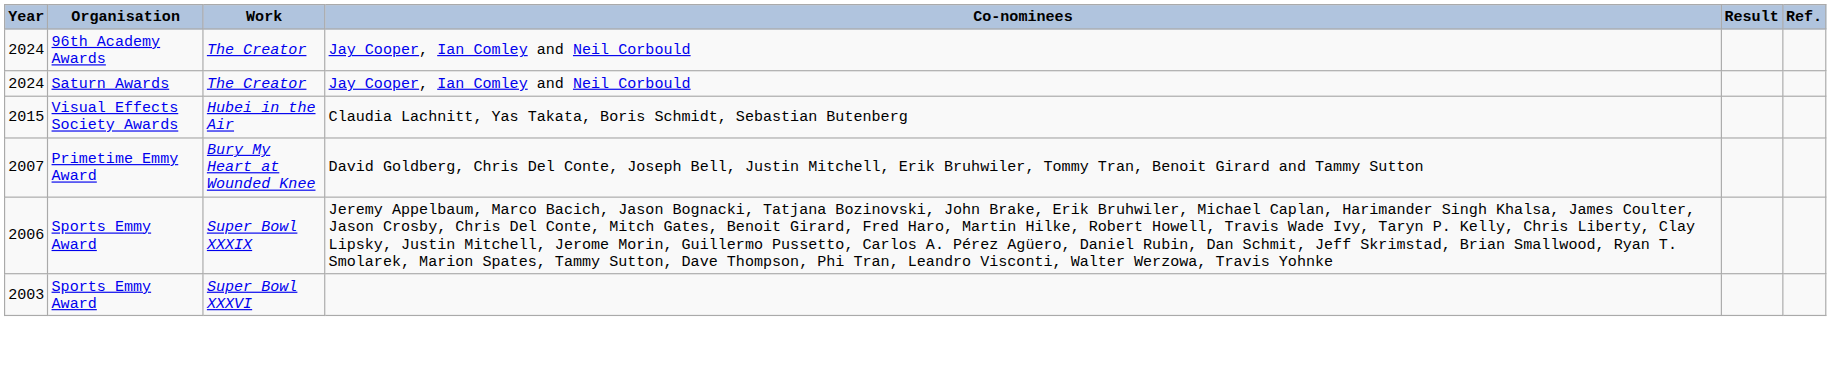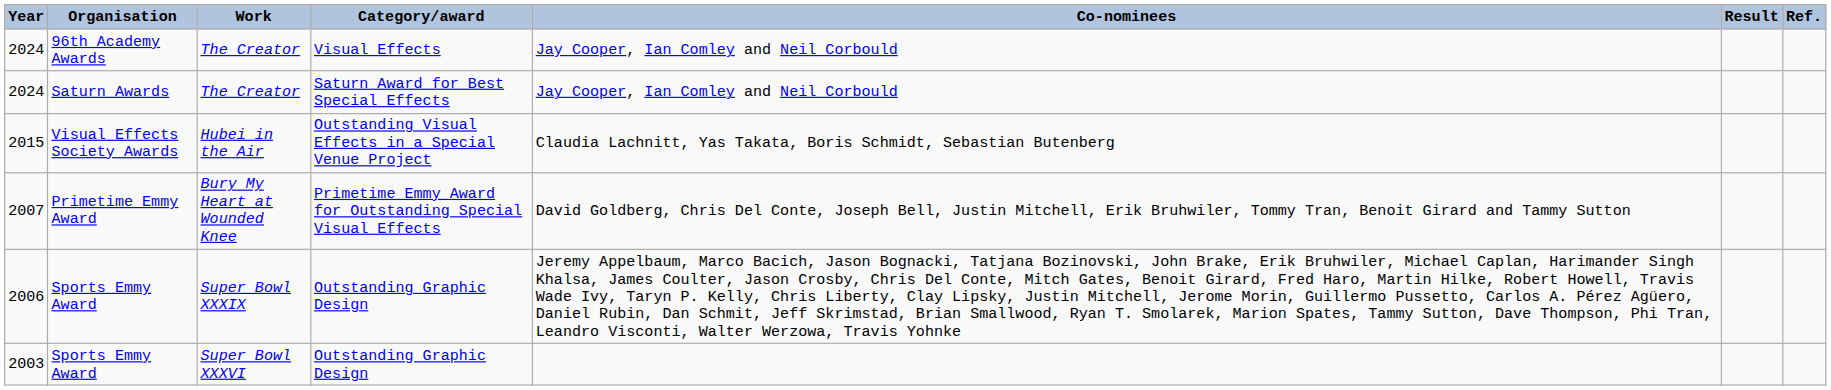+ column: Category/award | Visual Effects | Saturn Award for Best Special Effects | Outstanding Visual Effects in a Special Venue Project | Primetime Emmy Award for Outstanding Special Visual Effects | Outstanding Graphic Design | Outstanding Graphic Design
